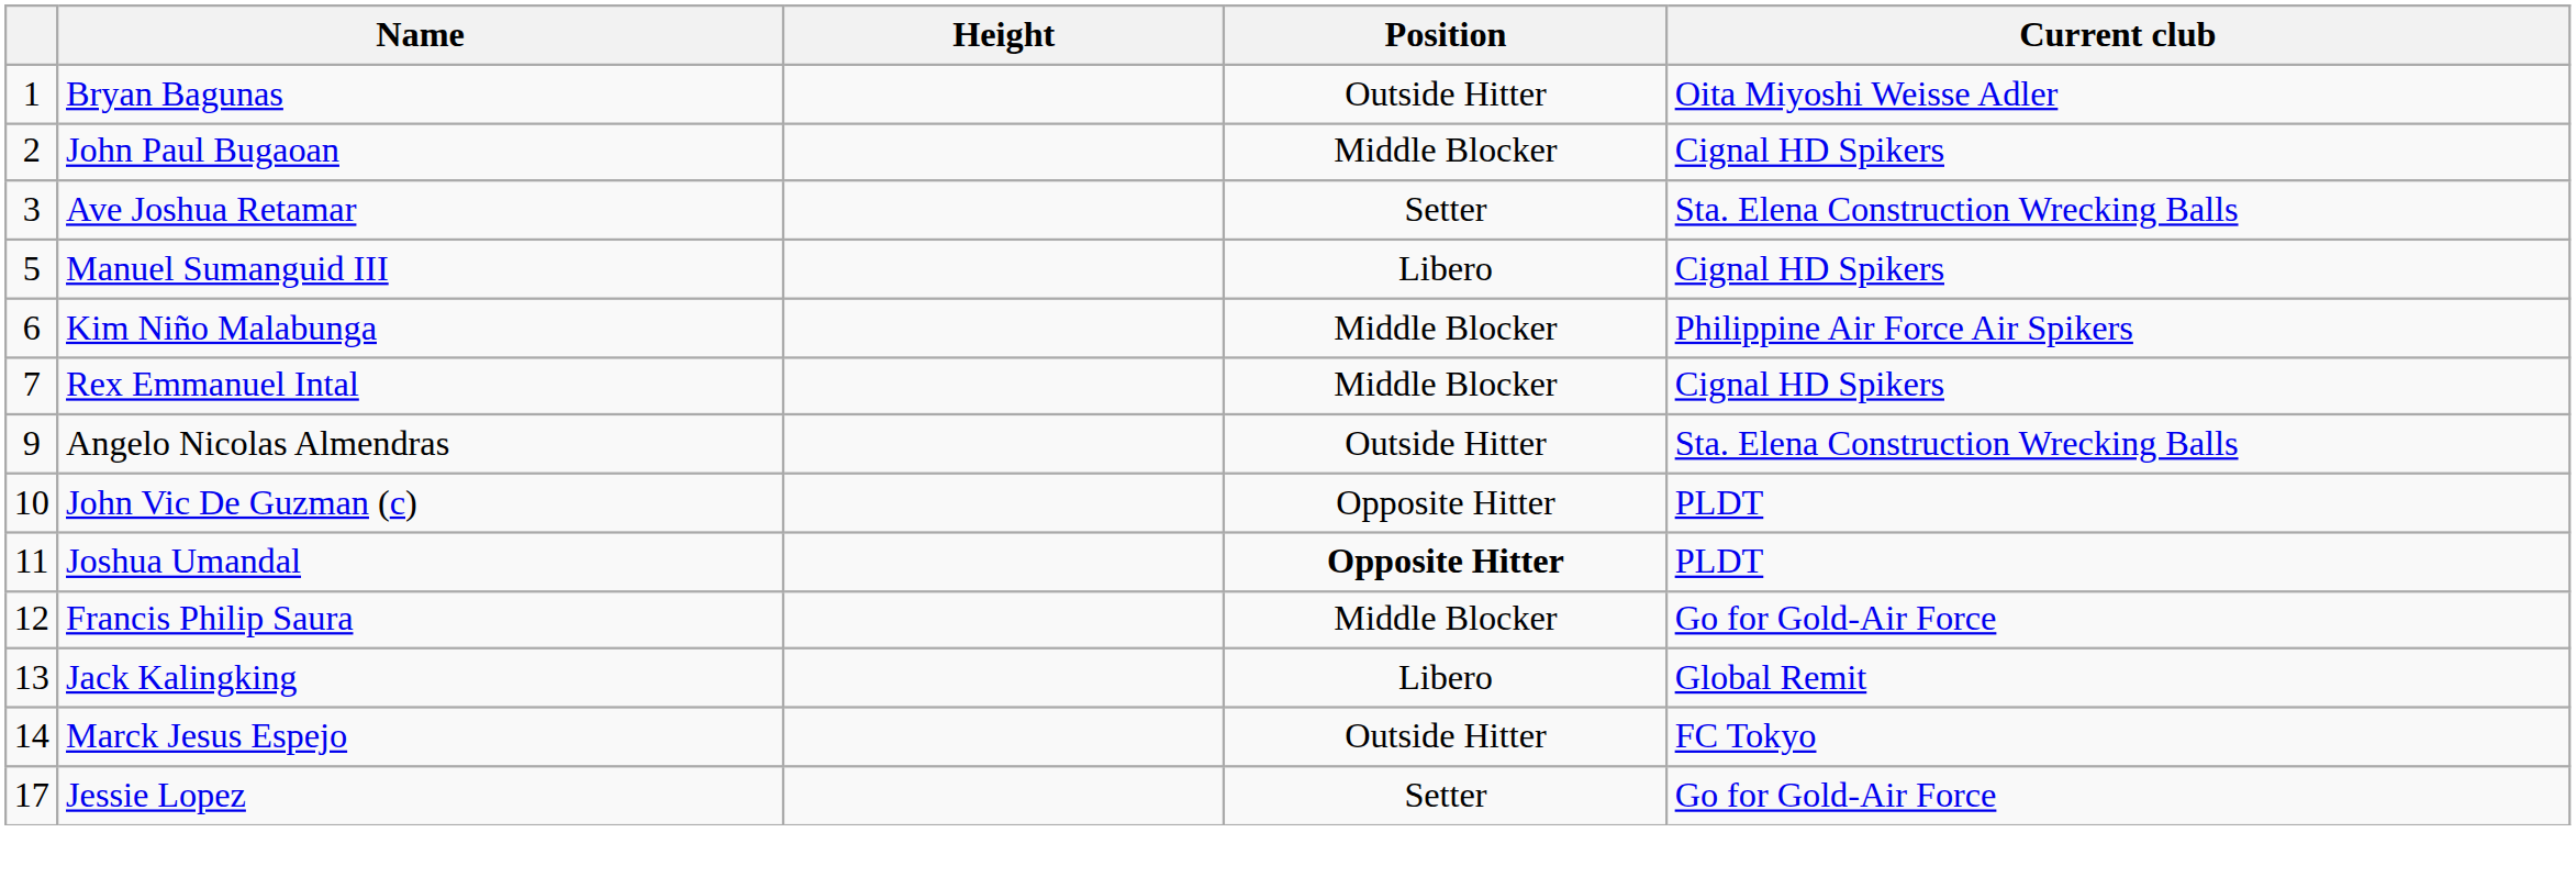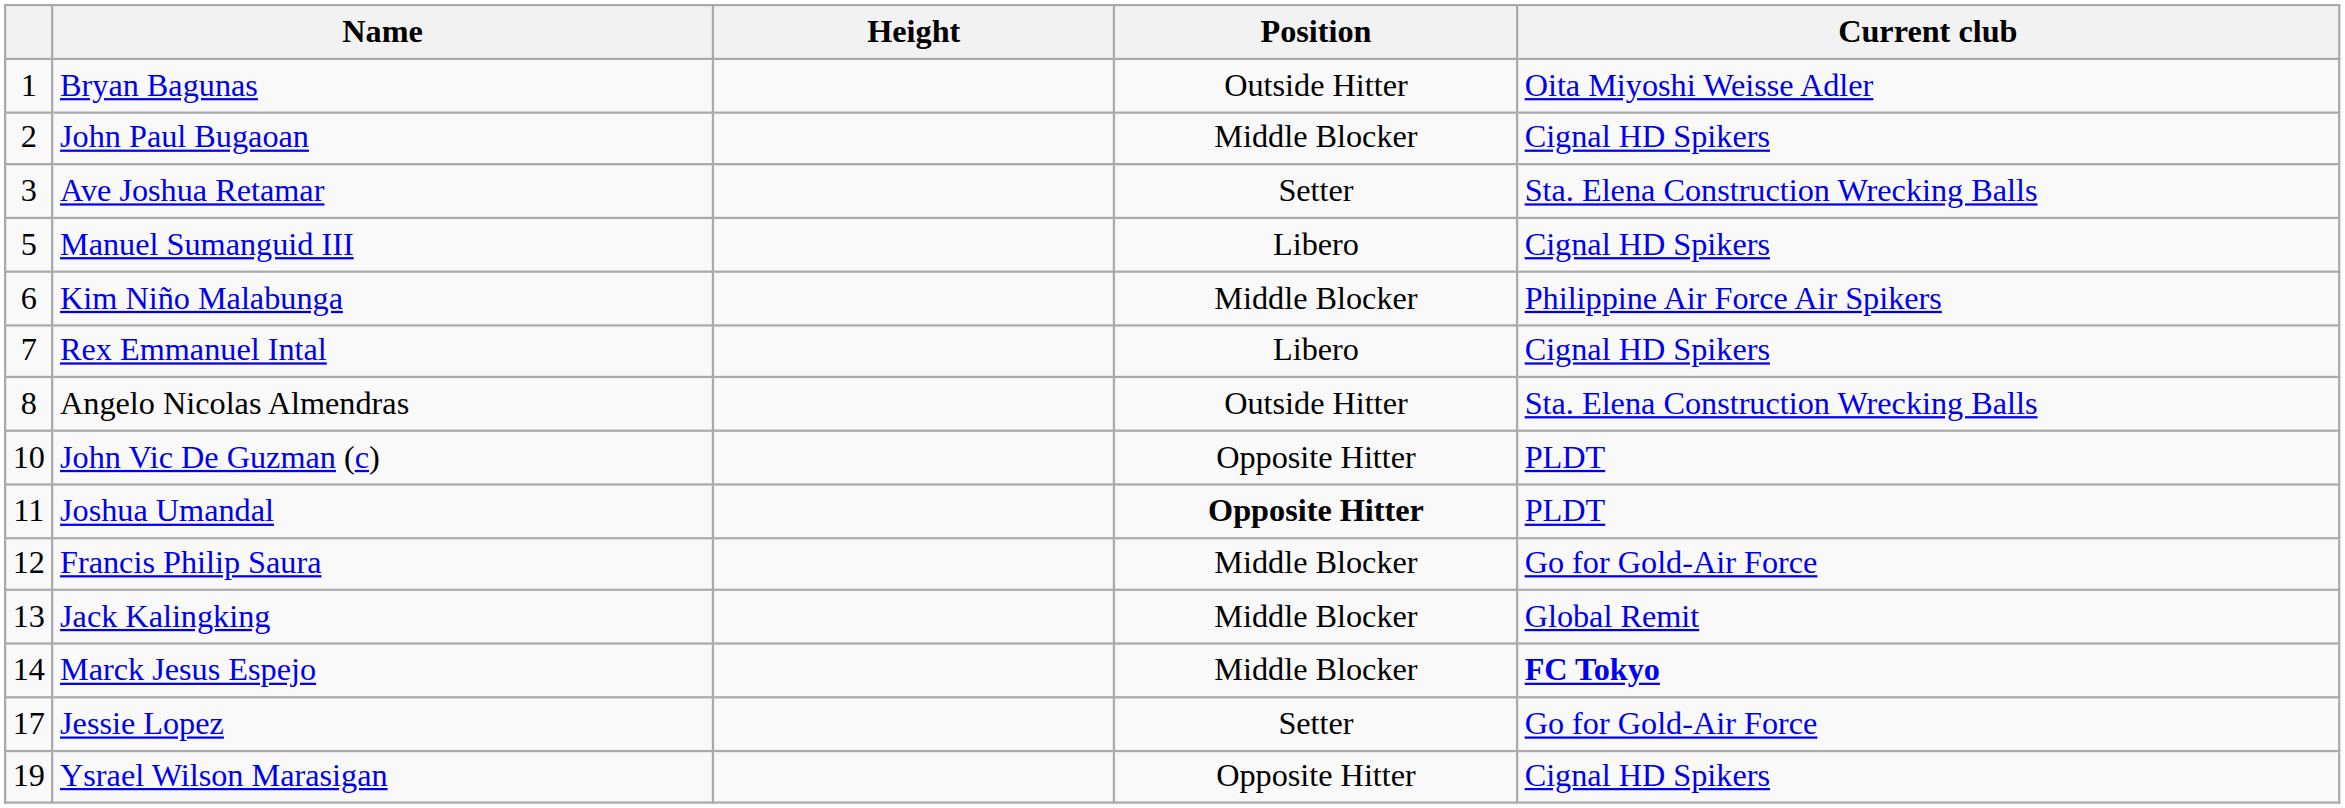Rex Emmanuel Intal | Position: Middle Blocker -> Libero
Angelo Nicolas Almendras | column 1: 9 -> 8
Jack Kalingking | Position: Libero -> Middle Blocker
Marck Jesus Espejo | Position: Outside Hitter -> Middle Blocker
Marck Jesus Espejo | Current club: normal -> bold
+ row: 19 | Ysrael Wilson Marasigan | Opposite Hitter | Cignal HD Spikers
